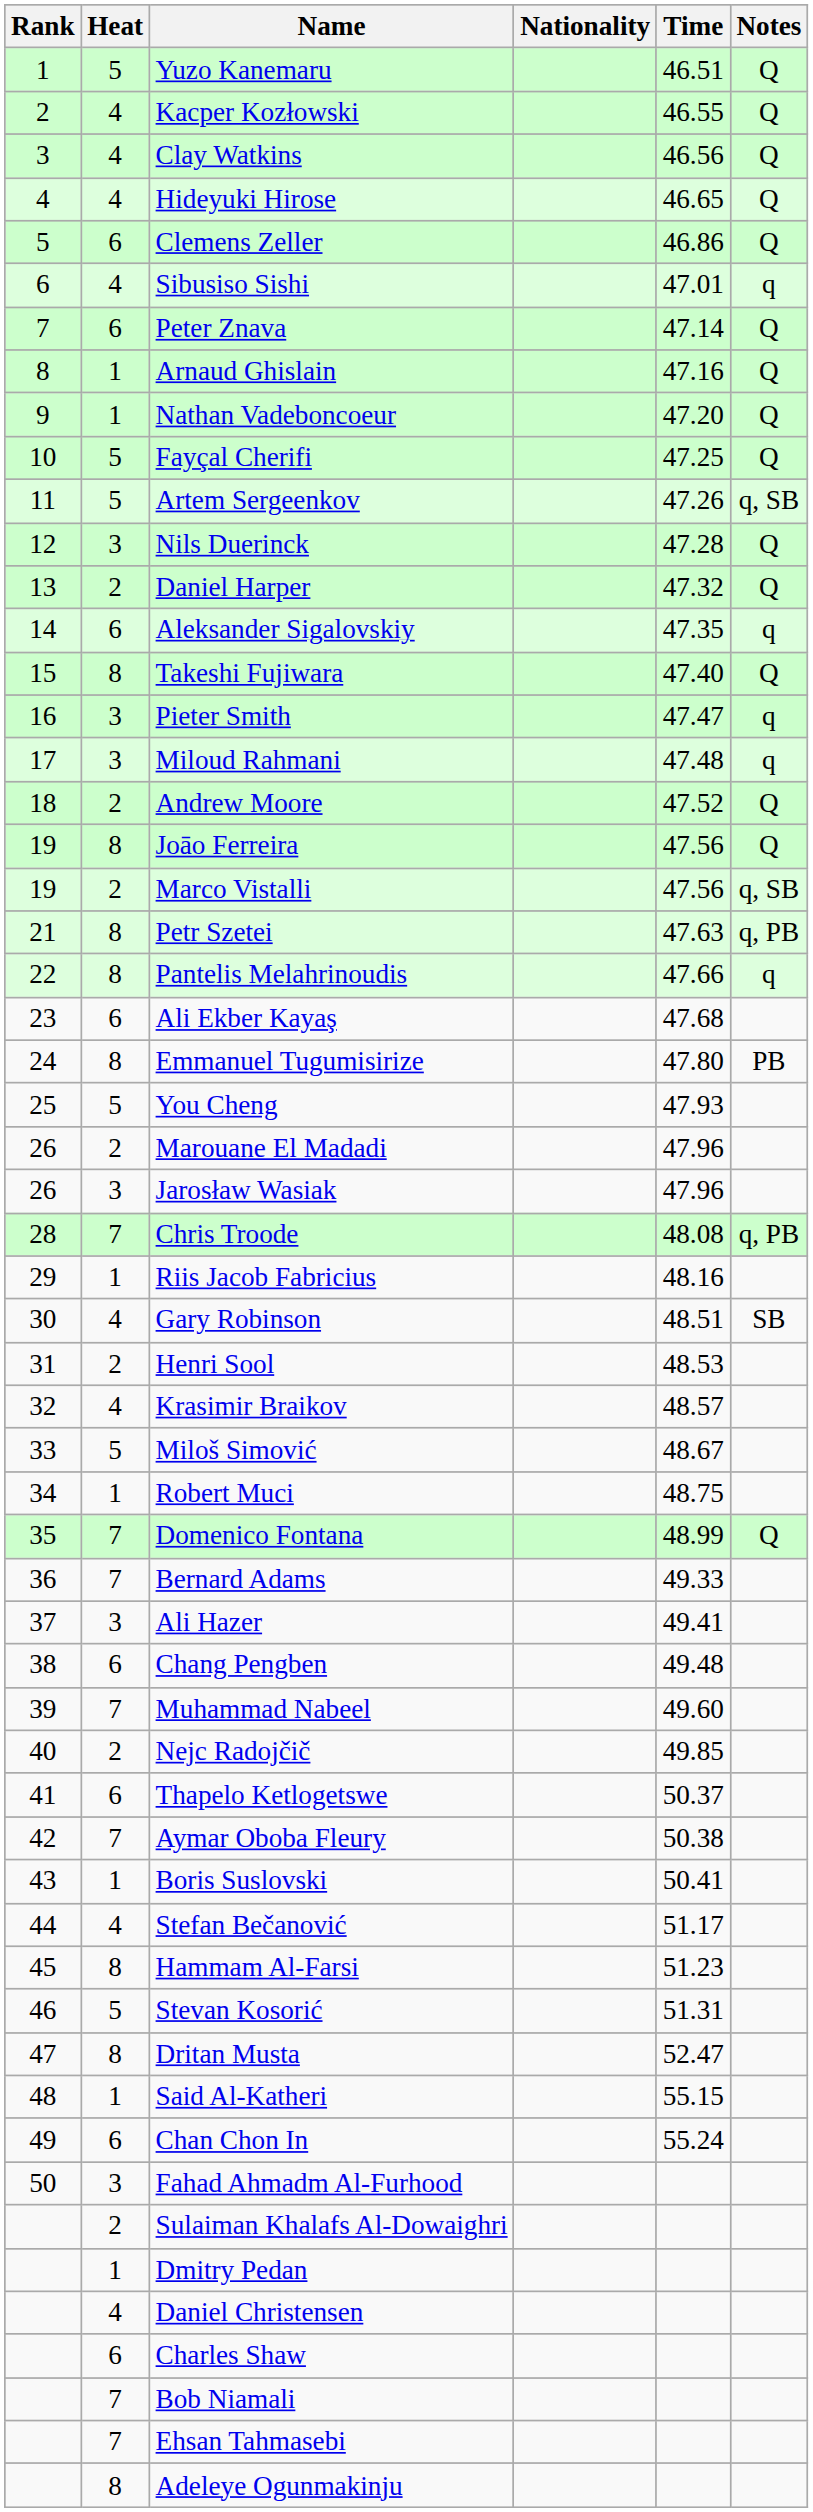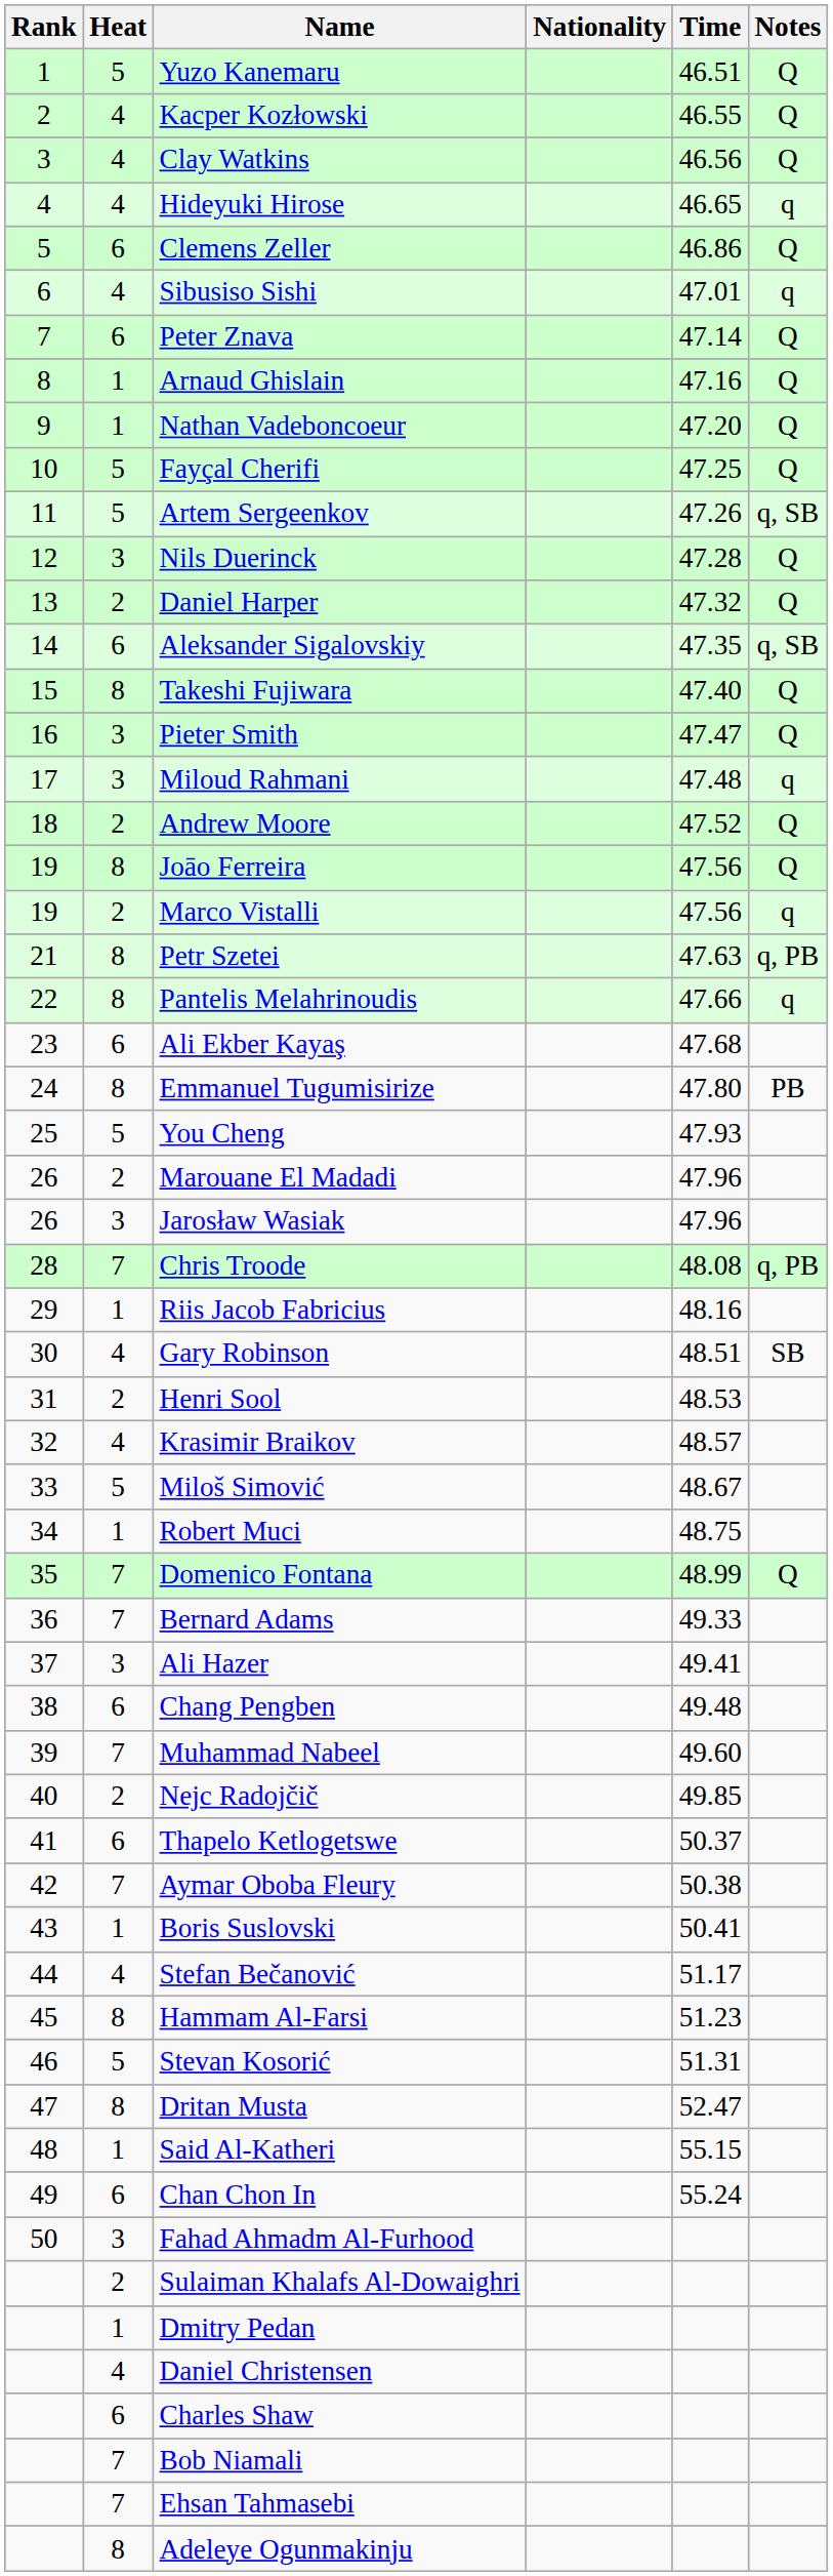Hideyuki Hirose | Notes: Q -> q
Aleksander Sigalovskiy | Notes: q -> q, SB
Pieter Smith | Notes: q -> Q
Marco Vistalli | Notes: q, SB -> q
